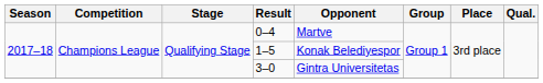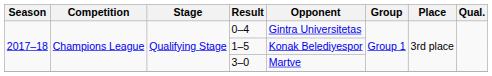0–4 | Opponent: Martve -> Gintra Universitetas
3–0 | Opponent: Gintra Universitetas -> Martve
